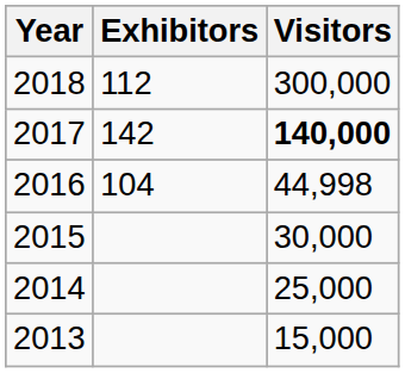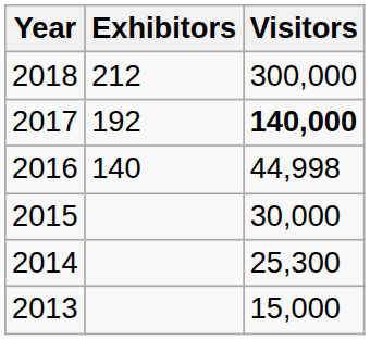2018 | Exhibitors: 112 -> 212
2017 | Exhibitors: 142 -> 192
2016 | Exhibitors: 104 -> 140
2014 | Visitors: 25,000 -> 25,300
